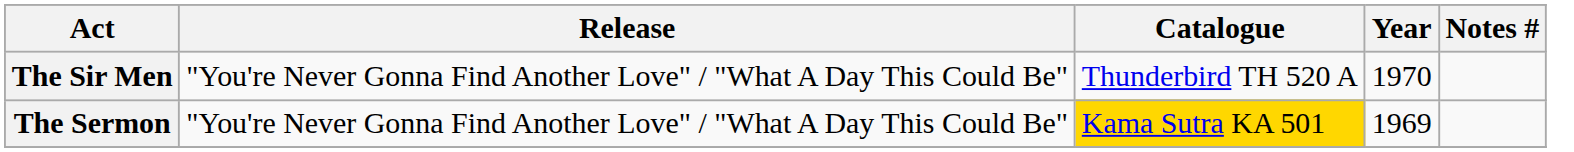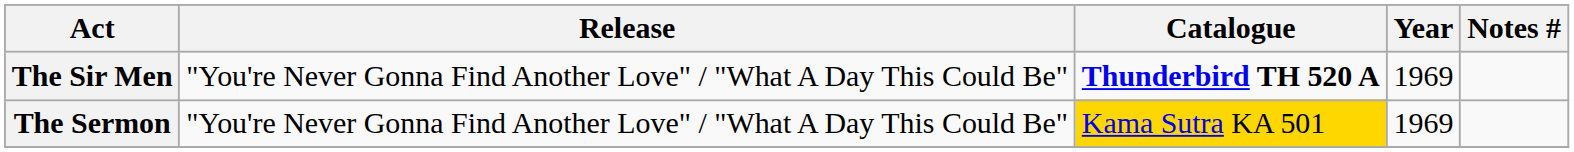The Sir Men | Catalogue: normal -> bold
The Sir Men | Year: 1970 -> 1969
